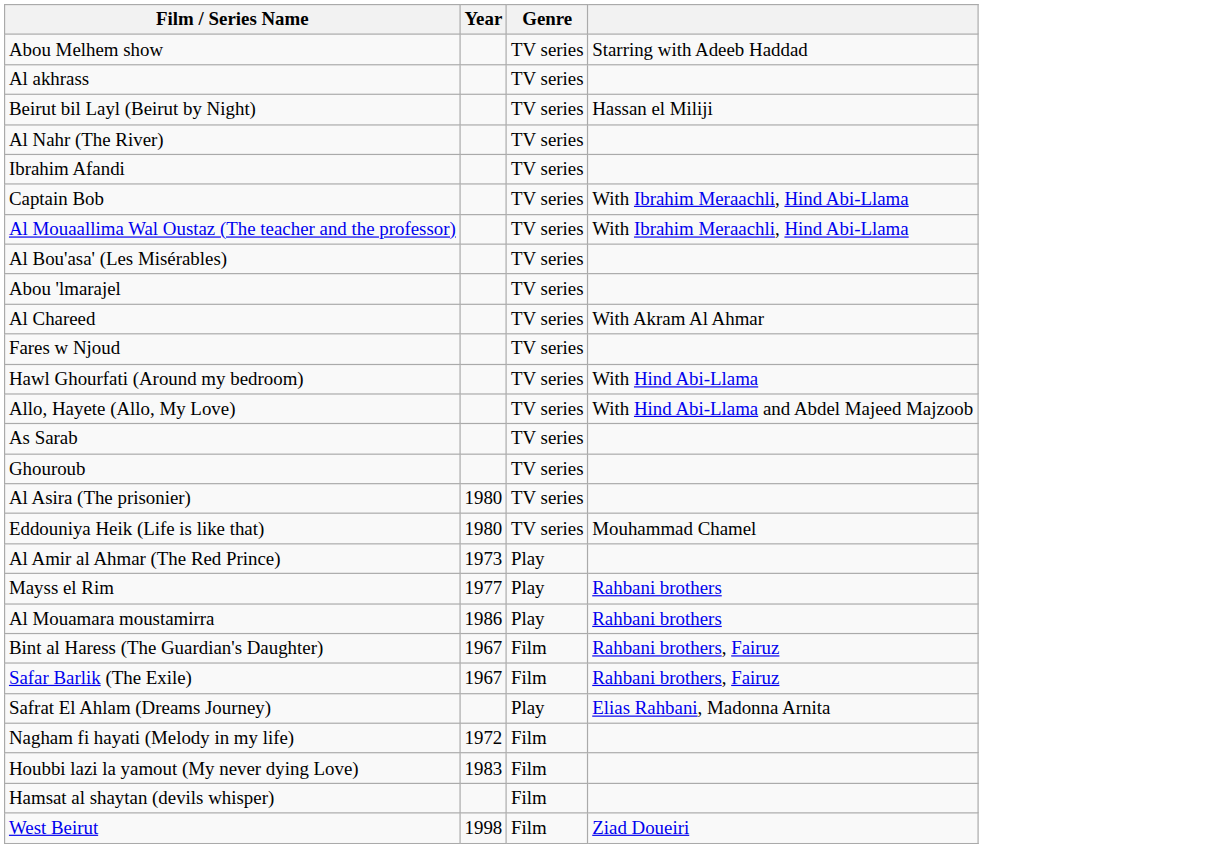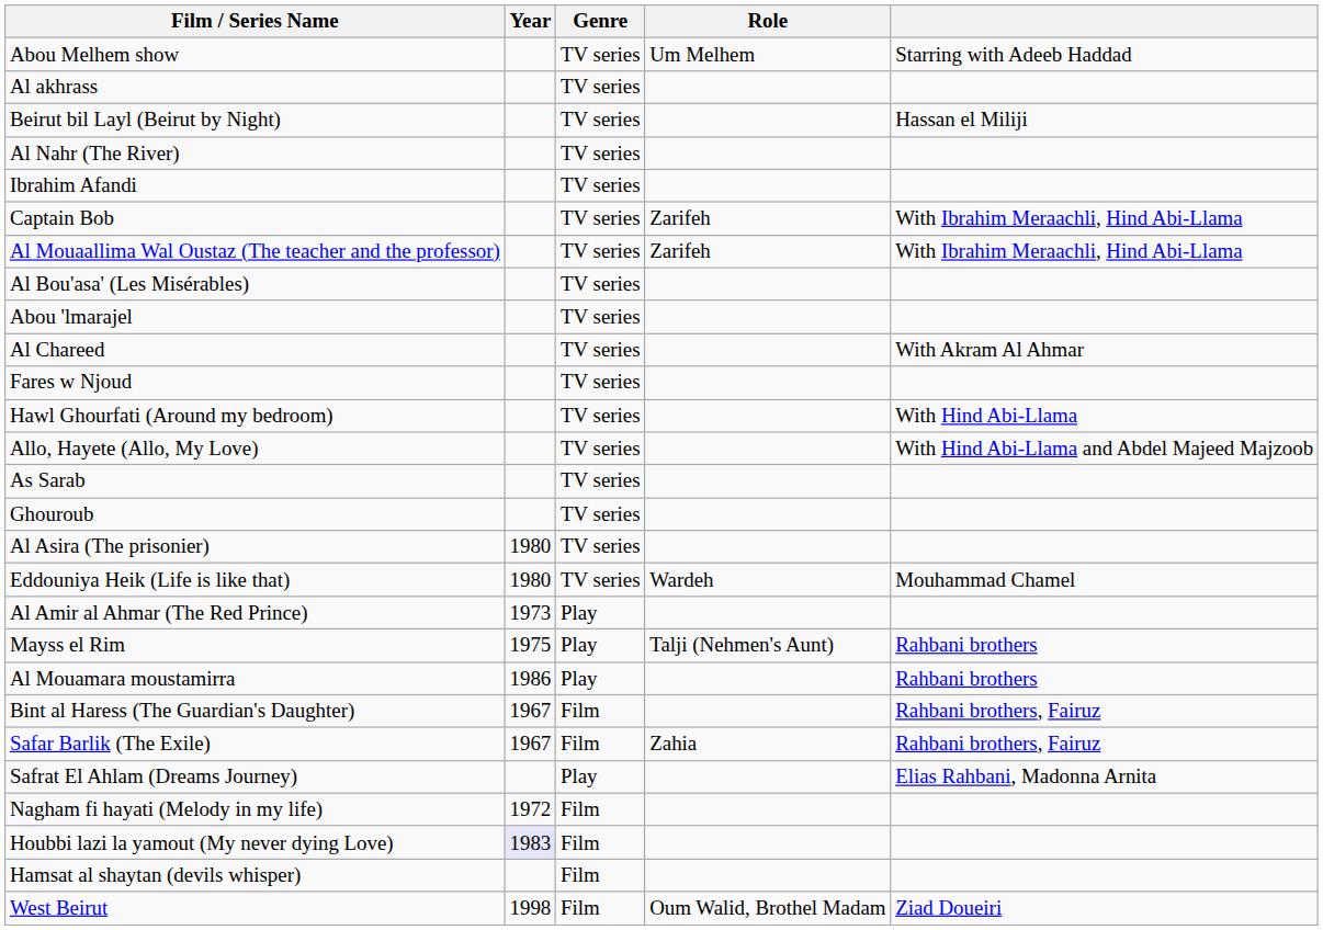+ column: Role | Um Melhem | Zarifeh | Zarifeh | Wardeh | Talji (Nehmen's Aunt) | Zahia | Oum Walid, Brothel Madam
Mayss el Rim | Year: 1977 -> 1975
Houbbi lazi la yamout (My never dying Love) | Year: no background -> lavender background
